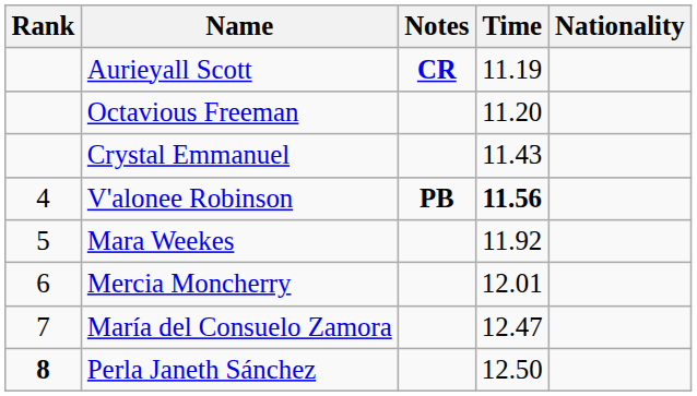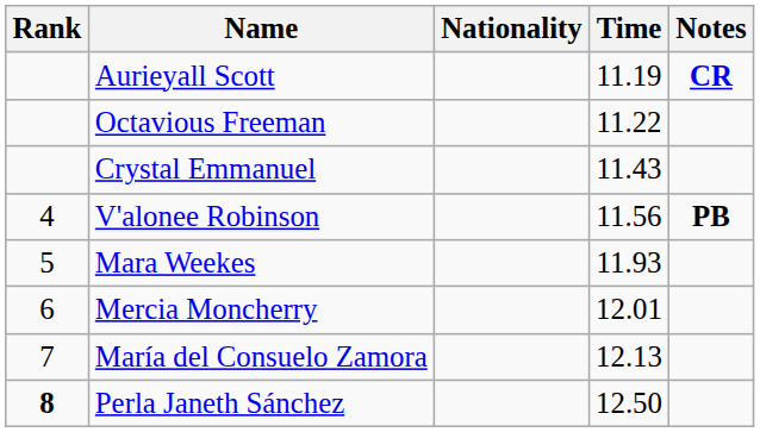columns swapped: Nationality <-> Notes
Octavious Freeman | Time: 11.20 -> 11.22
V'alonee Robinson | Time: bold -> normal
Mara Weekes | Time: 11.92 -> 11.93
María del Consuelo Zamora | Time: 12.47 -> 12.13
